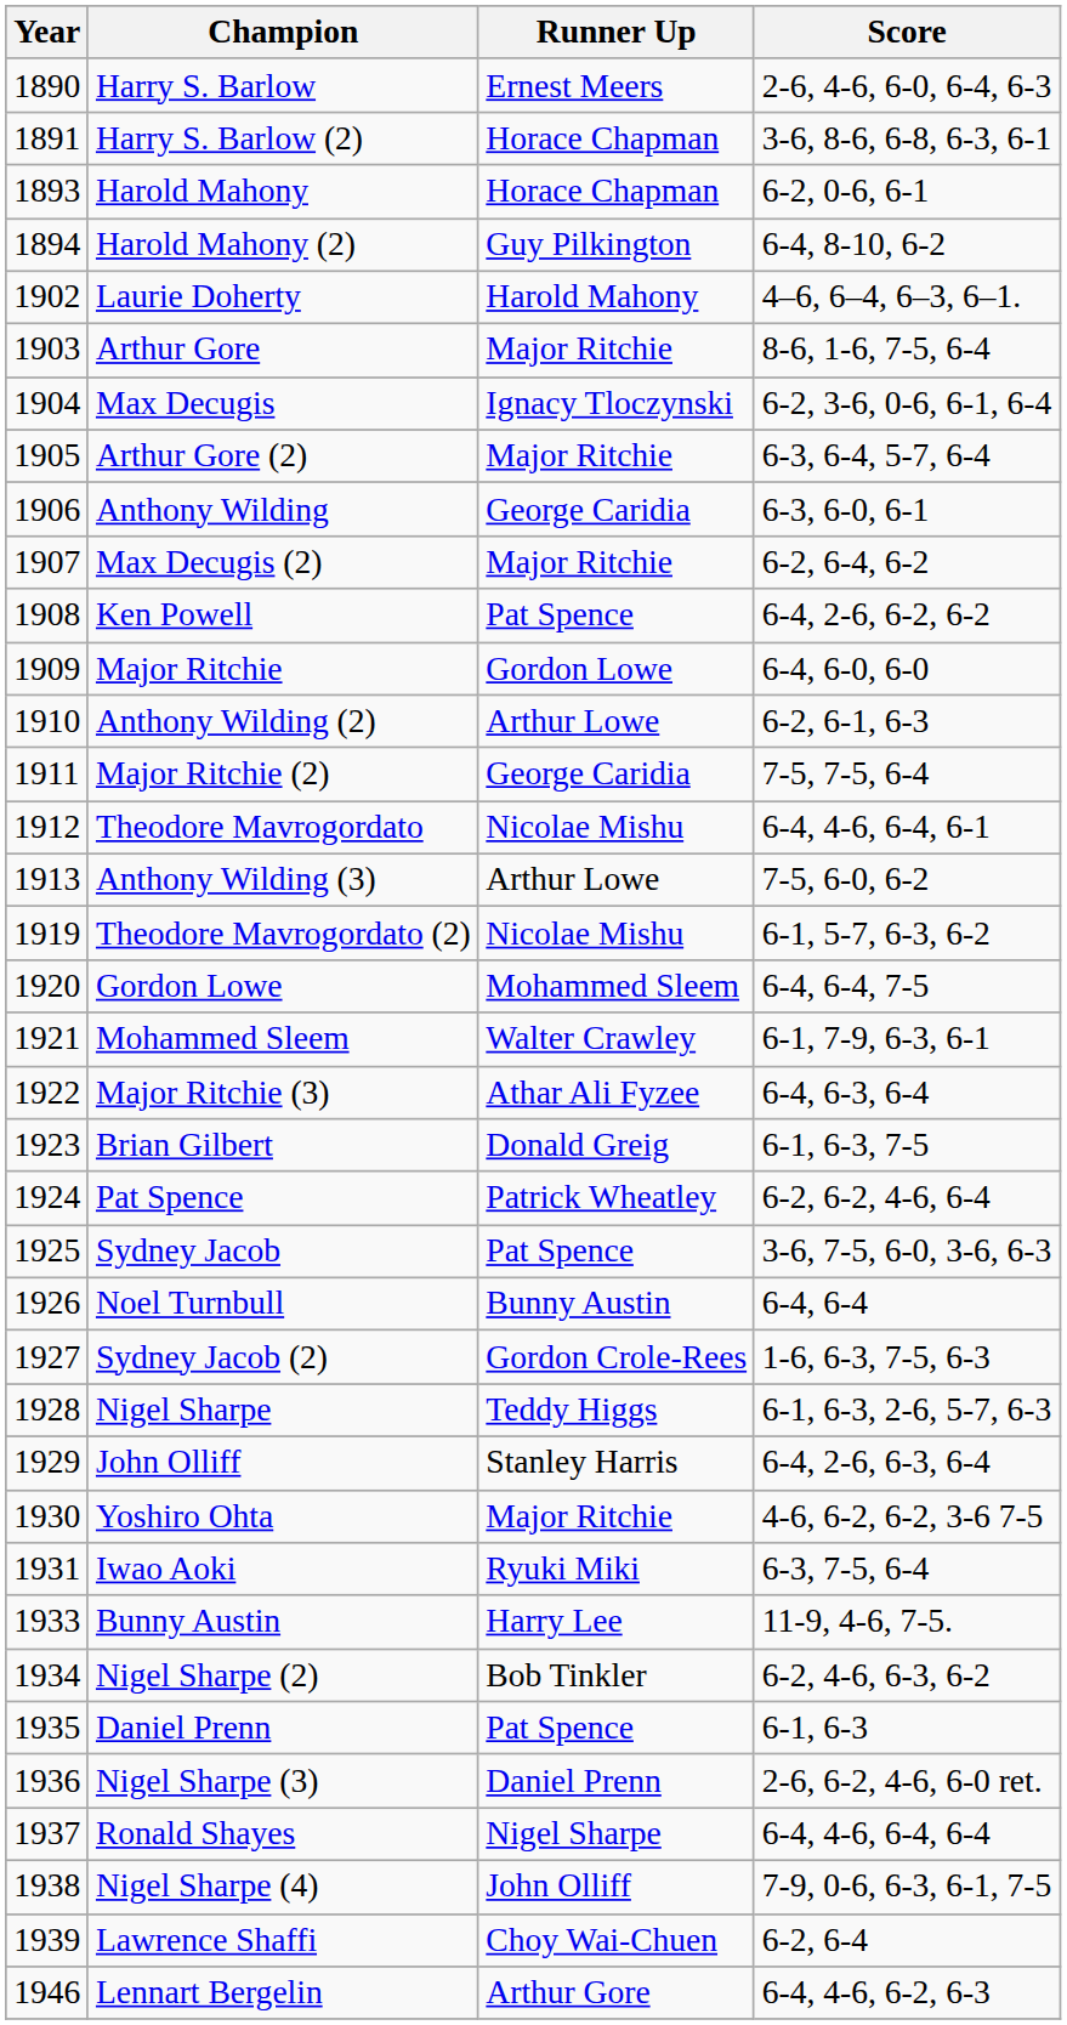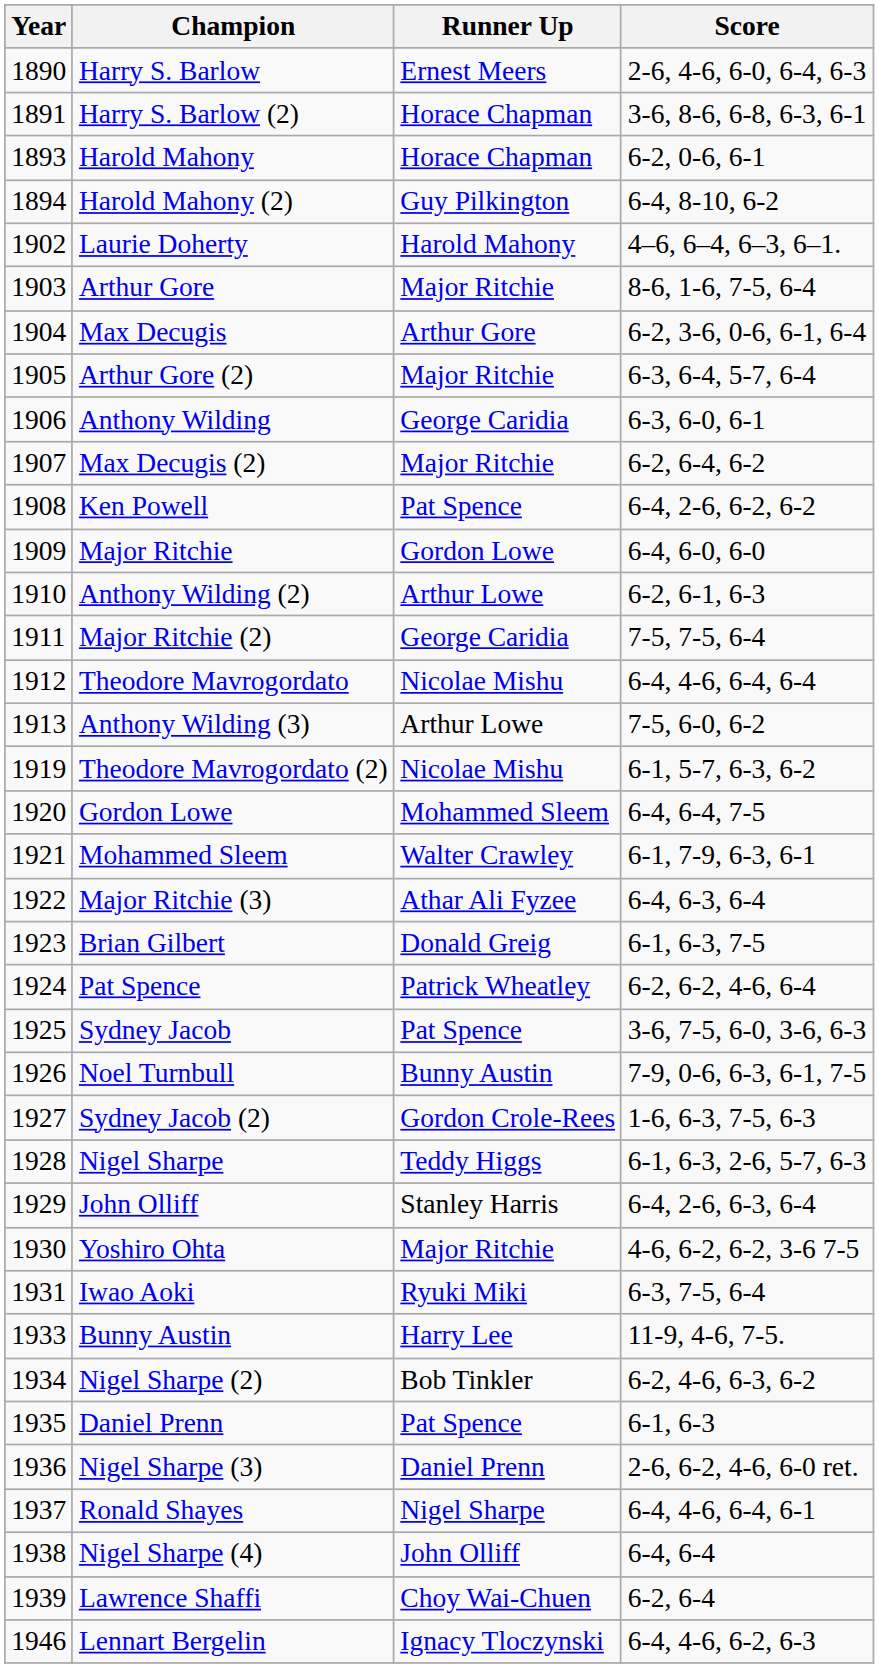Max Decugis | Runner Up: Ignacy Tloczynski -> Arthur Gore
Theodore Mavrogordato | Score: 6-4, 4-6, 6-4, 6-1 -> 6-4, 4-6, 6-4, 6-4
Noel Turnbull | Score: 6-4, 6-4 -> 7-9, 0-6, 6-3, 6-1, 7-5
Ronald Shayes | Score: 6-4, 4-6, 6-4, 6-4 -> 6-4, 4-6, 6-4, 6-1
Nigel Sharpe (4) | Score: 7-9, 0-6, 6-3, 6-1, 7-5 -> 6-4, 6-4
Lennart Bergelin | Runner Up: Arthur Gore -> Ignacy Tloczynski
